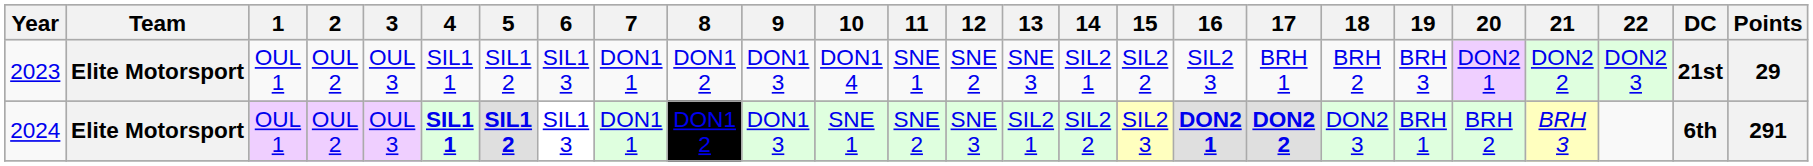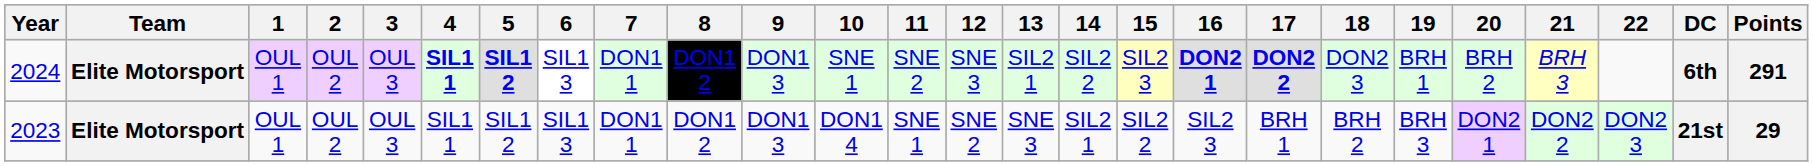rows swapped: 2023 <-> 2024
